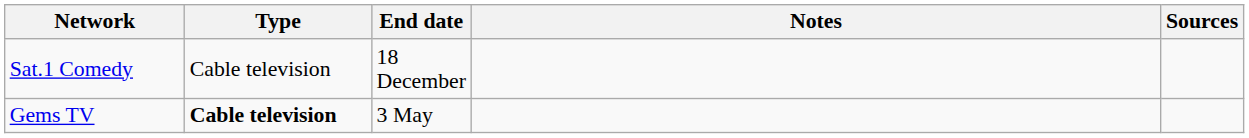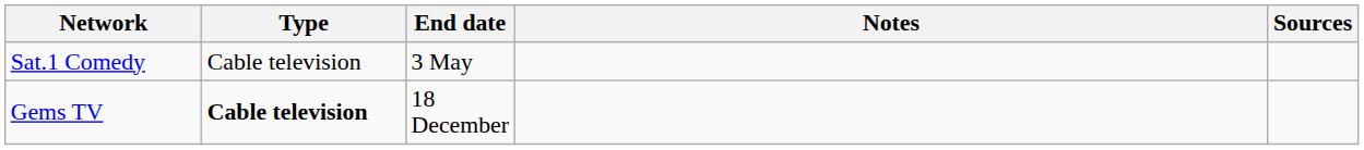Sat.1 Comedy | End date: 18 December -> 3 May
Gems TV | End date: 3 May -> 18 December
